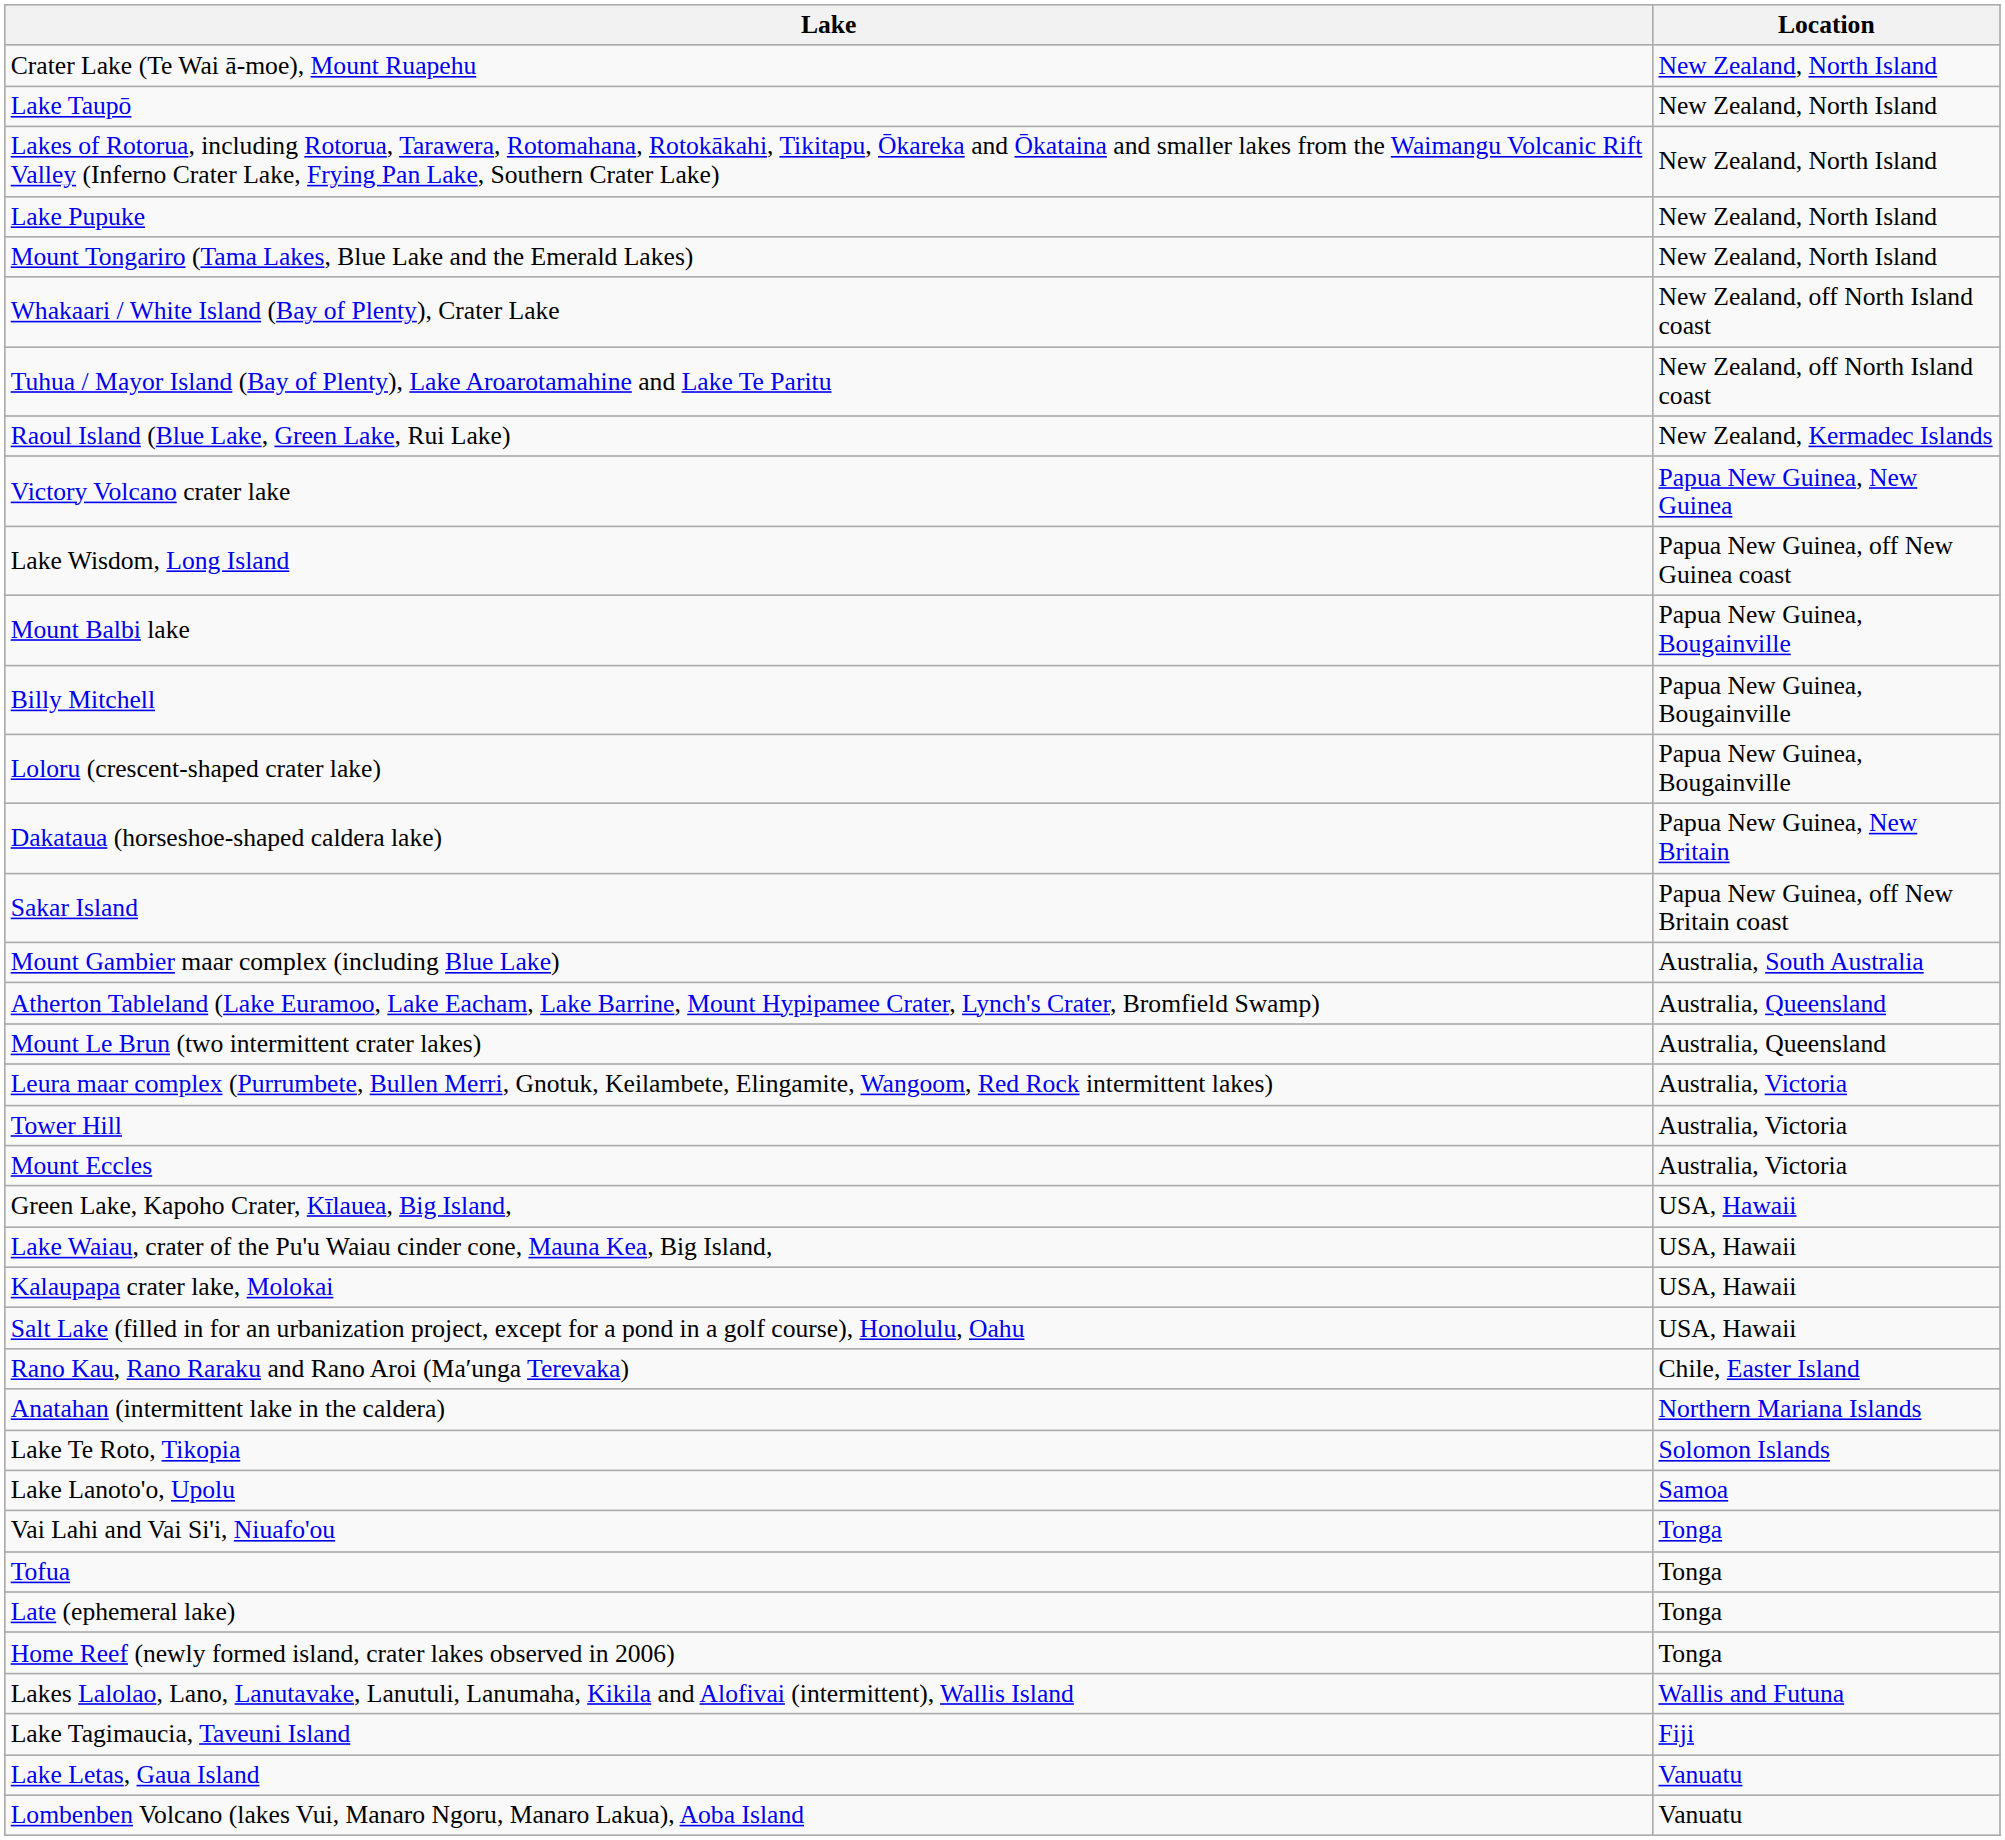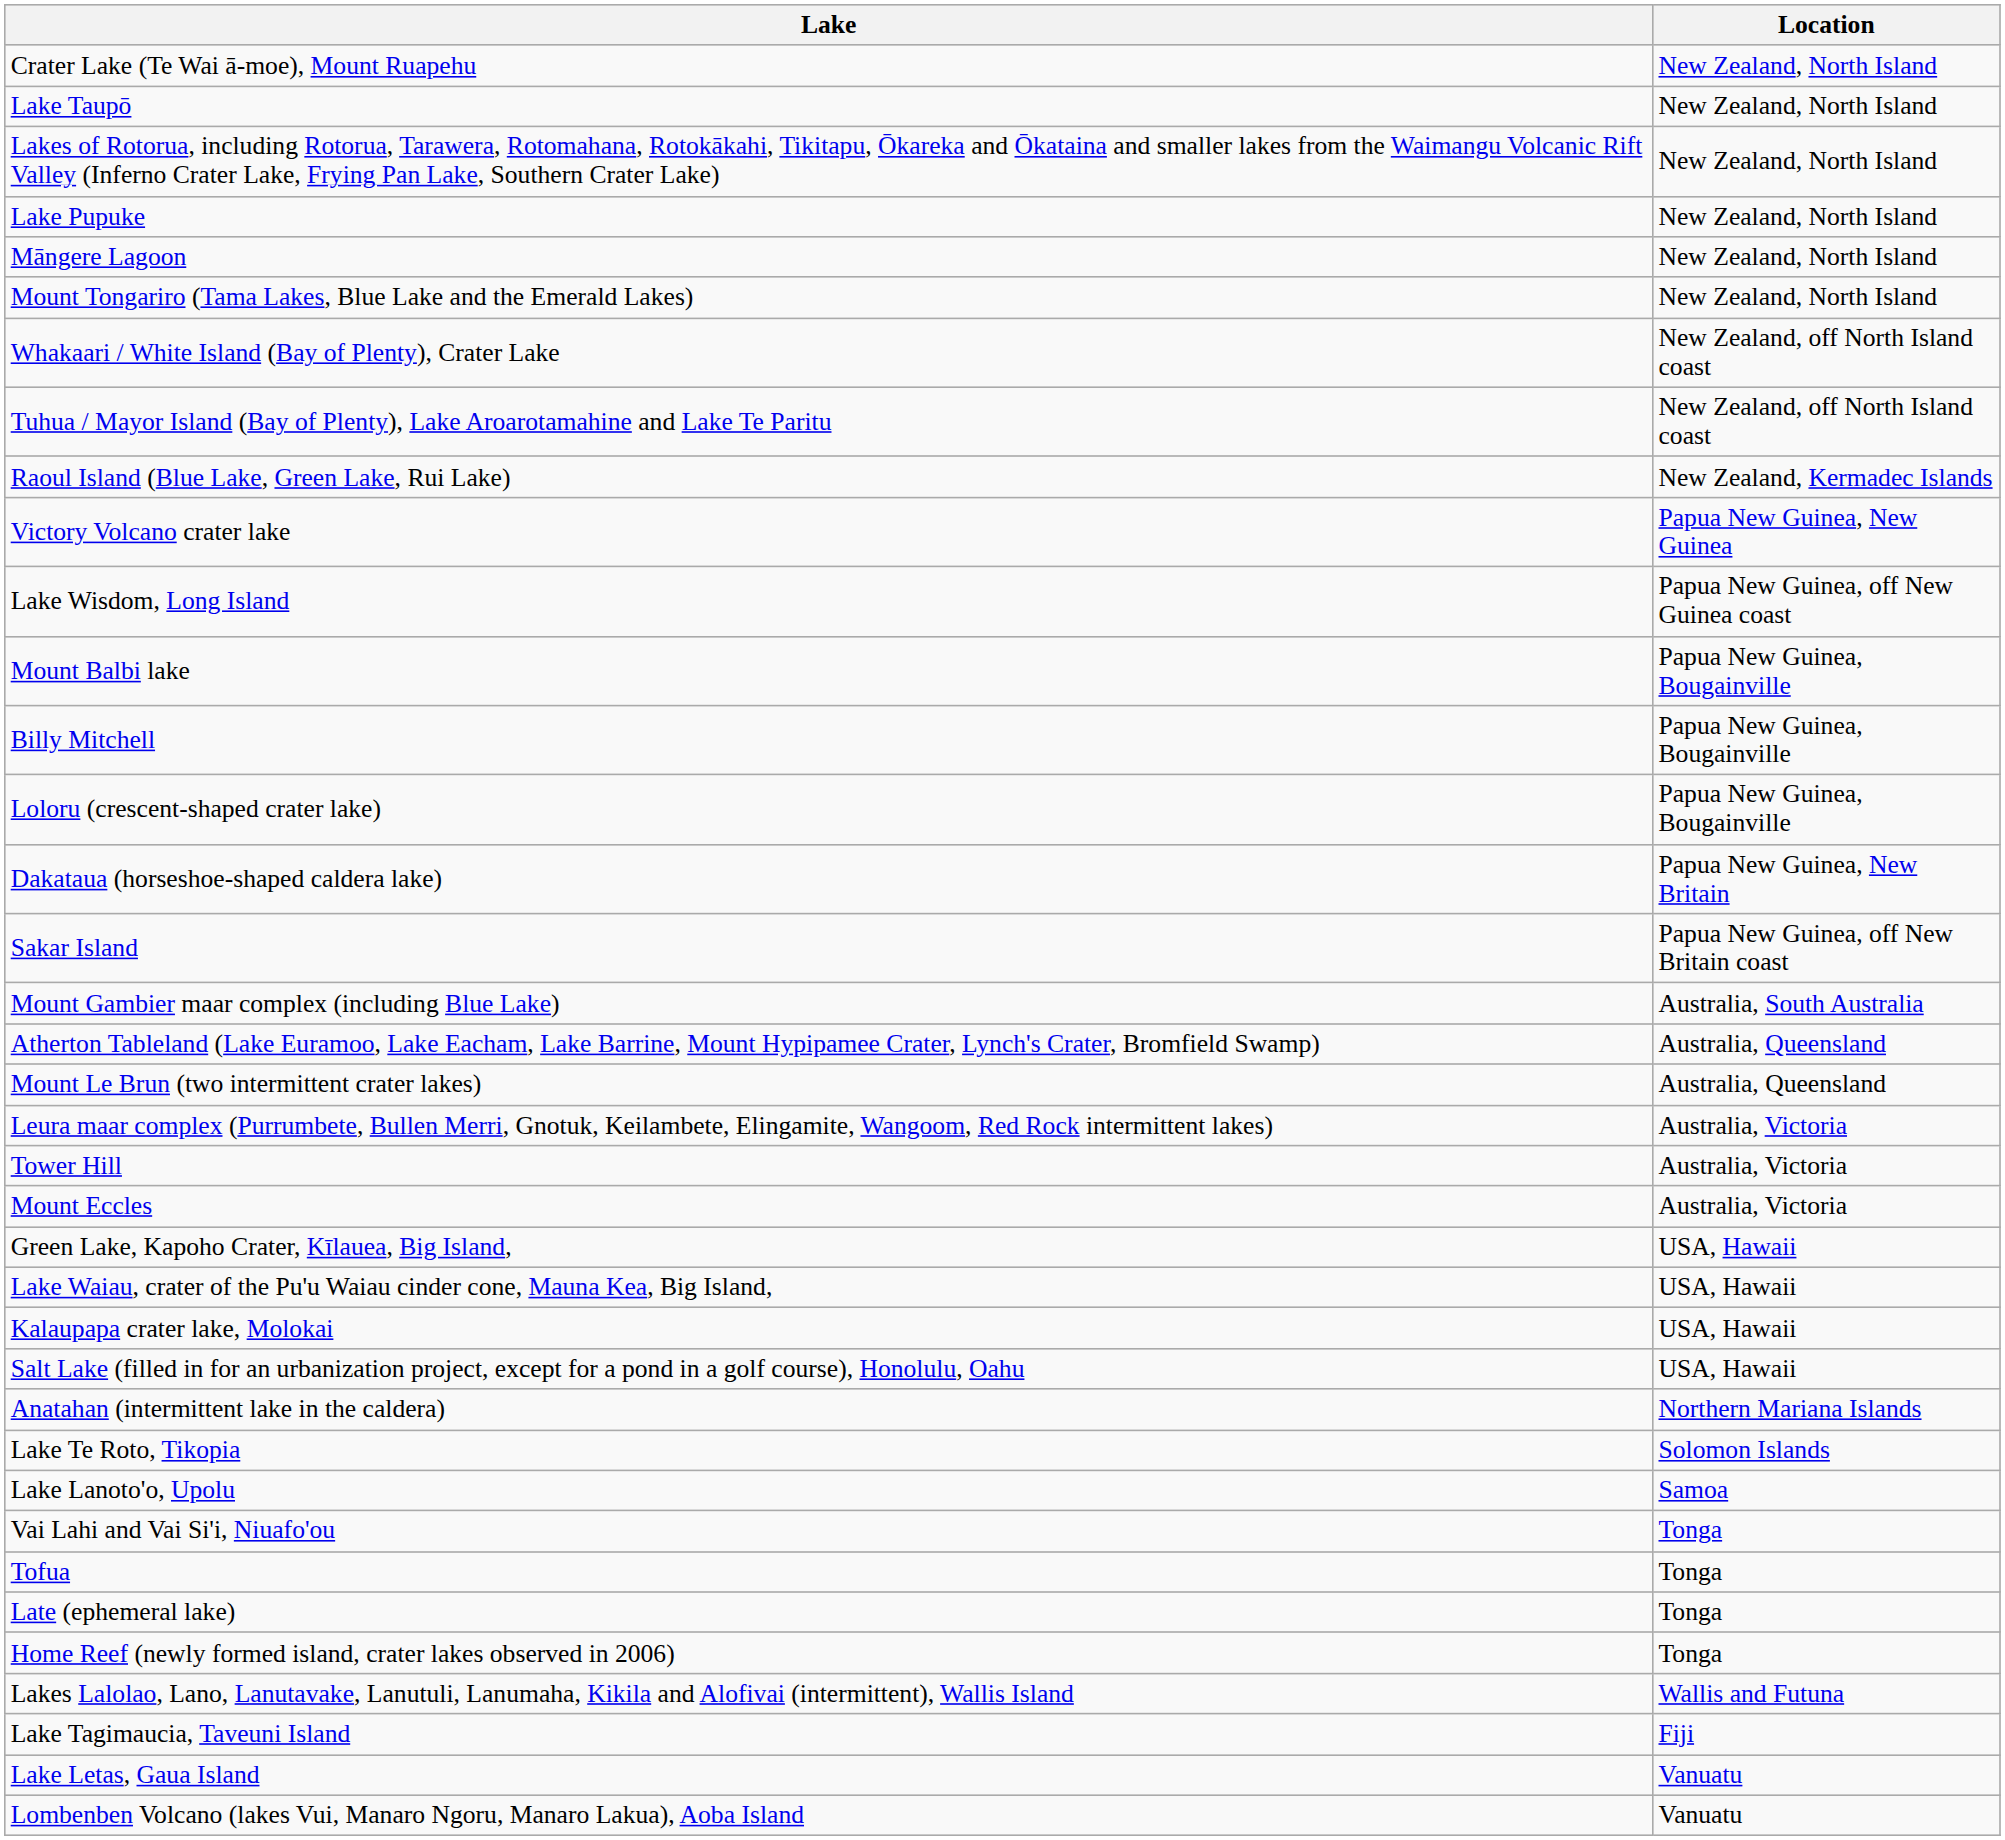+ row: Māngere Lagoon | New Zealand, North Island
- row: Rano Kau, Rano Raraku and Rano Aroi (Ma′unga Terevaka) | Chile, Easter Island
